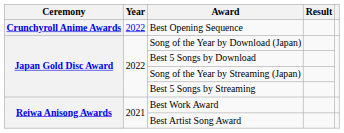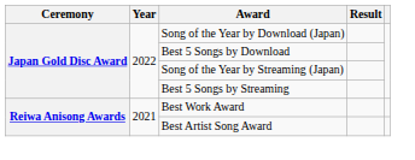- row: Crunchyroll Anime Awards | 2022 | Best Opening Sequence
